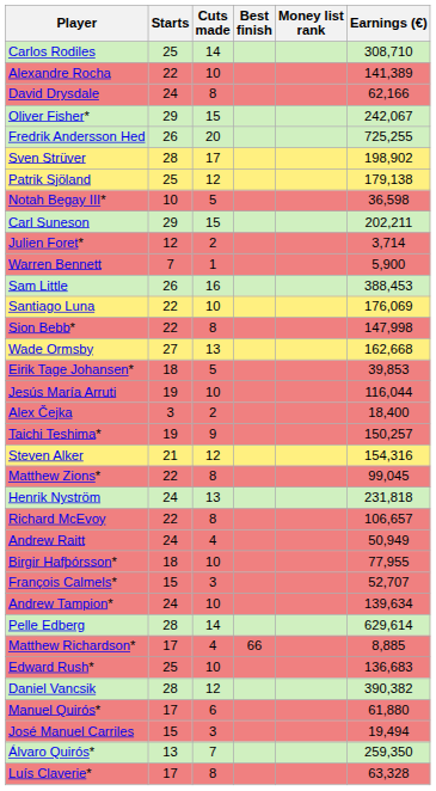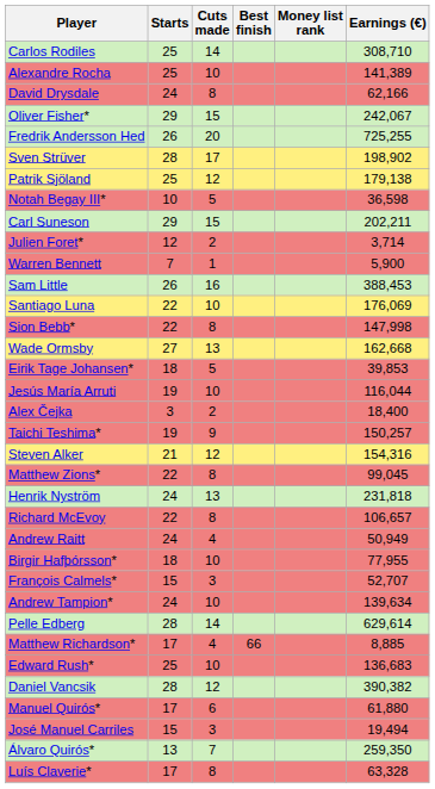Alexandre Rocha | Starts: 22 -> 25
